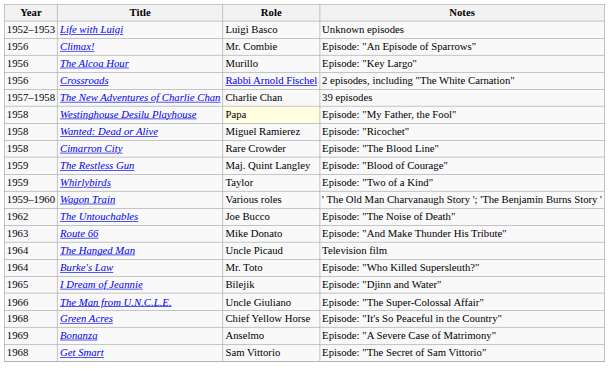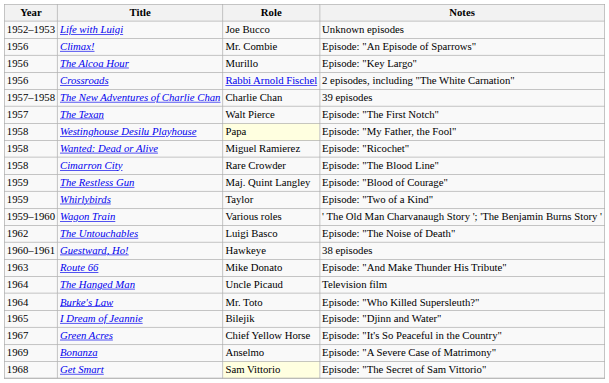Life with Luigi | Role: Luigi Basco -> Joe Bucco
+ row: 1957 | The Texan | Walt Pierce | Episode: "The First Notch"
The Untouchables | Role: Joe Bucco -> Luigi Basco
+ row: 1960–1961 | Guestward, Ho! | Hawkeye | 38 episodes
- row: 1966 | The Man from U.N.C.L.E. | Uncle Giuliano | Episode: "The Super-Colossal Affair"
Green Acres | Year: 1968 -> 1967
Get Smart | Role: no background -> lightyellow background
